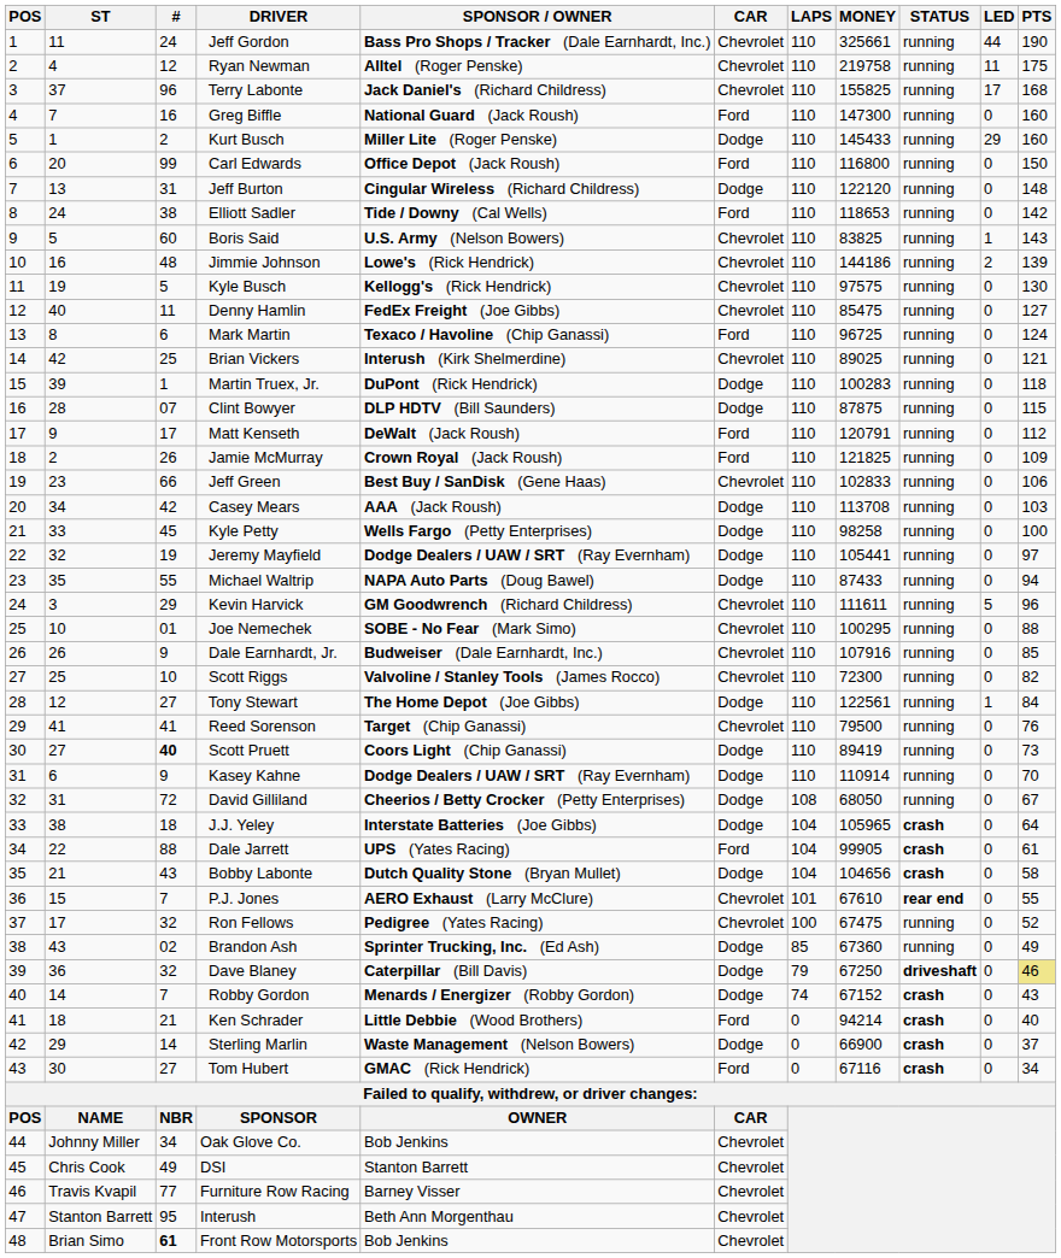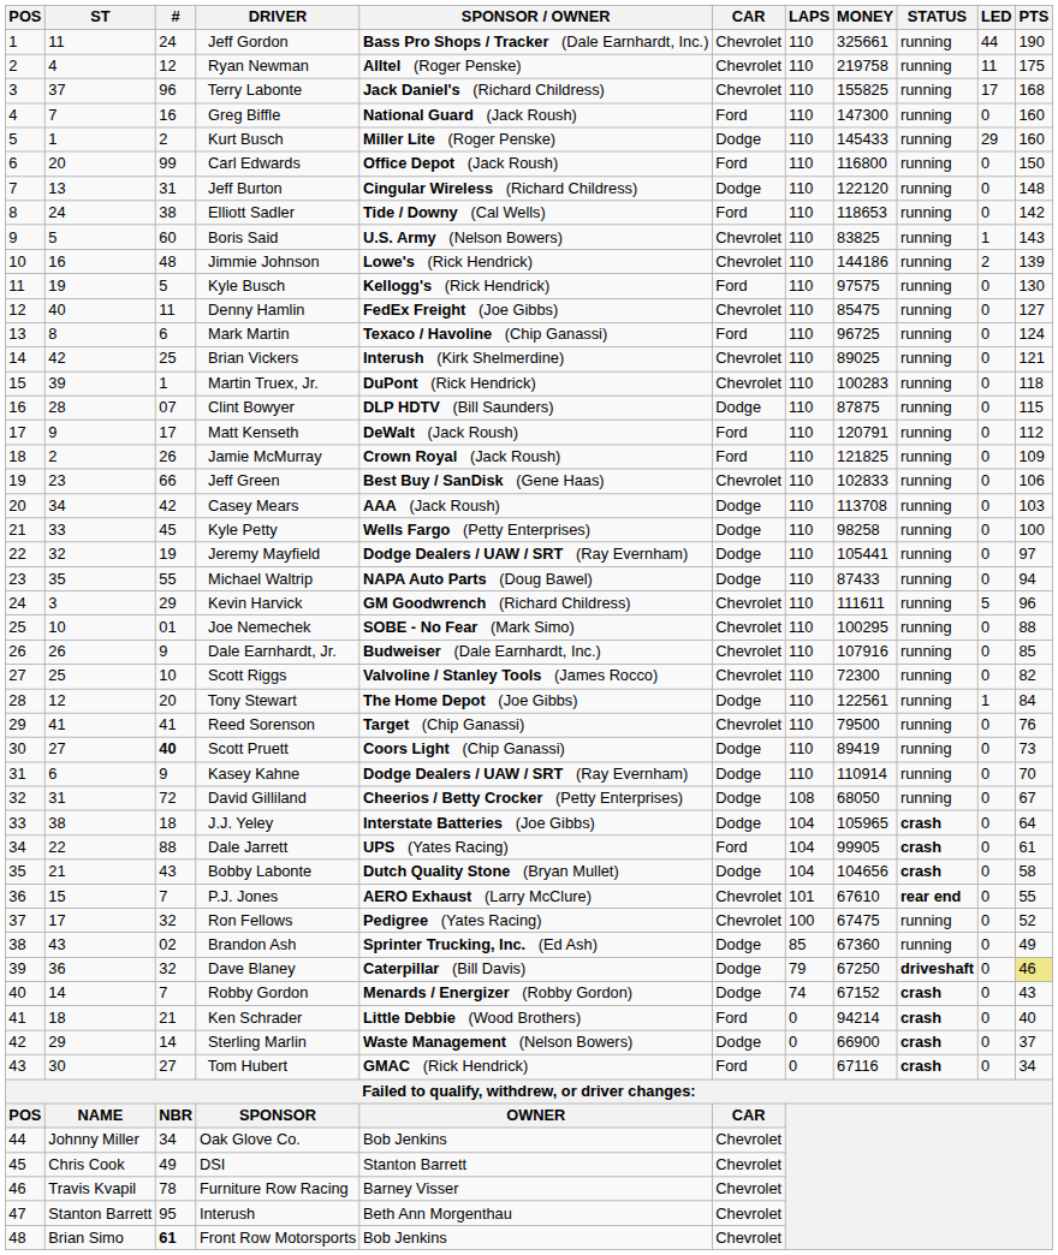Kyle Busch | CAR: Chevrolet -> Ford
Martin Truex, Jr. | CAR: Dodge -> Chevrolet
Tony Stewart | #: 27 -> 20
Furniture Row Racing | #: 77 -> 78
